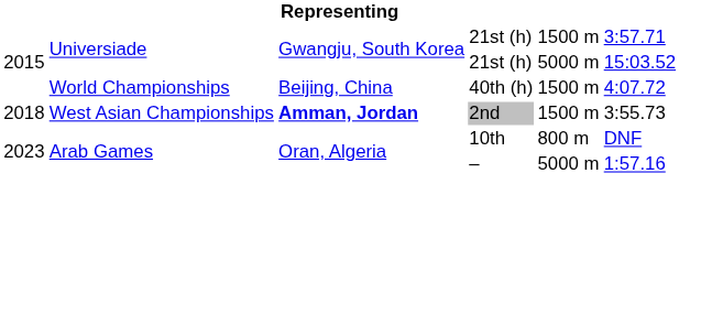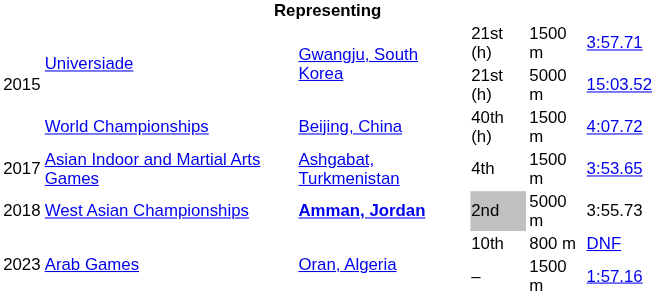+ row: 2017 | Asian Indoor and Martial Arts Games | Ashgabat, Turkmenistan | 4th | 1500 m | 3:53.65
2nd | column 5: 1500 m -> 5000 m
– | column 5: 5000 m -> 1500 m
